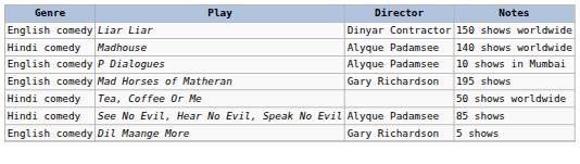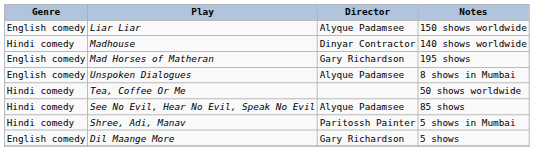Liar Liar | Director: Dinyar Contractor -> Alyque Padamsee
Madhouse | Director: Alyque Padamsee -> Dinyar Contractor
- row: English comedy | P Dialogues | Alyque Padamsee | 10 shows in Mumbai
+ row: English comedy | Unspoken Dialogues | Alyque Padamsee | 8 shows in Mumbai
+ row: Hindi comedy | Shree, Adi, Manav | Paritossh Painter | 5 shows in Mumbai
